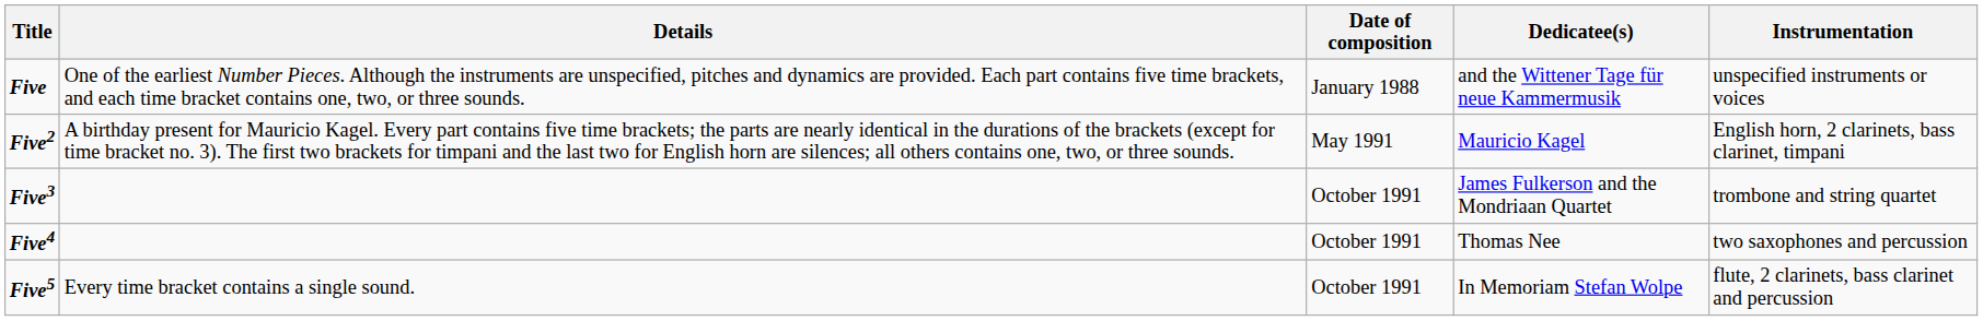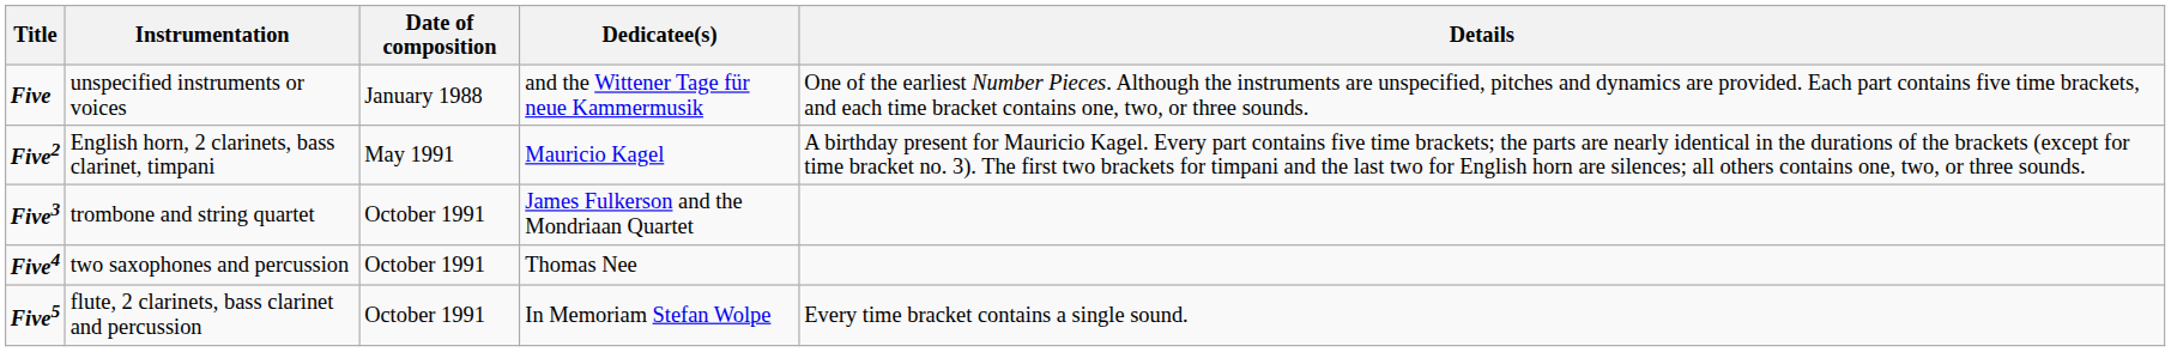columns swapped: Instrumentation <-> Details
